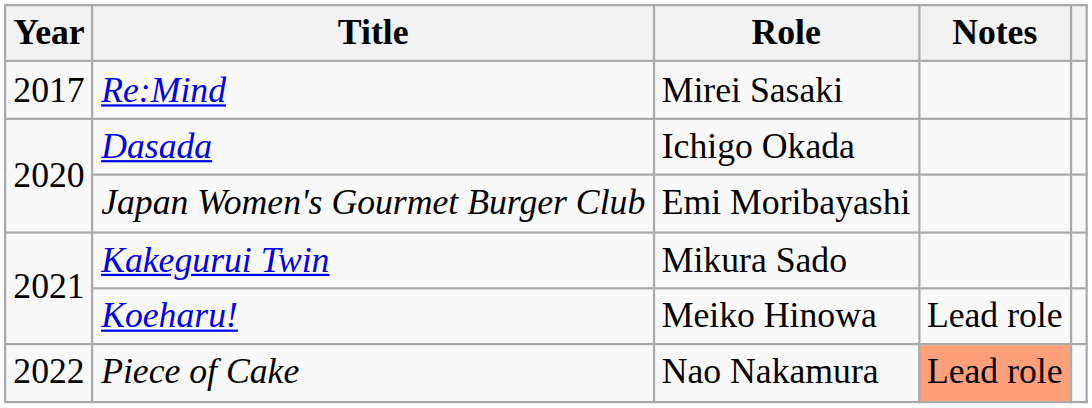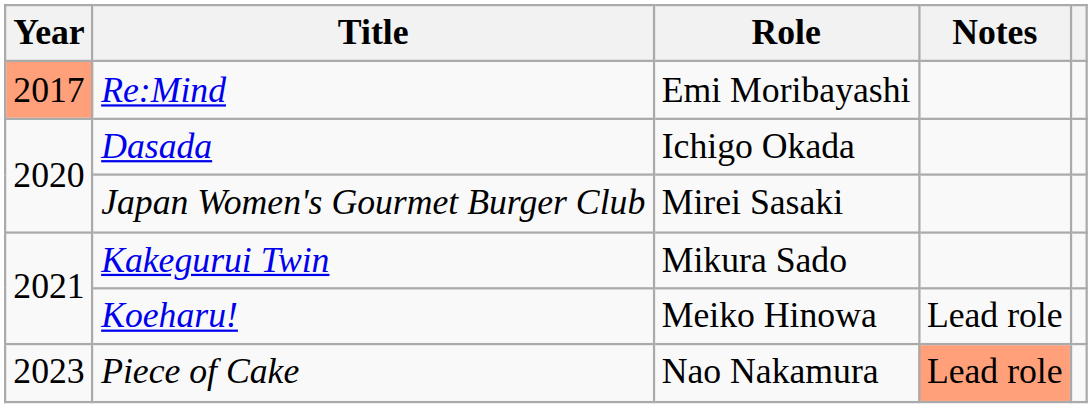Re:Mind | Year: no background -> lightsalmon background
Re:Mind | Role: Mirei Sasaki -> Emi Moribayashi
Japan Women's Gourmet Burger Club | Role: Emi Moribayashi -> Mirei Sasaki
Piece of Cake | Year: 2022 -> 2023
